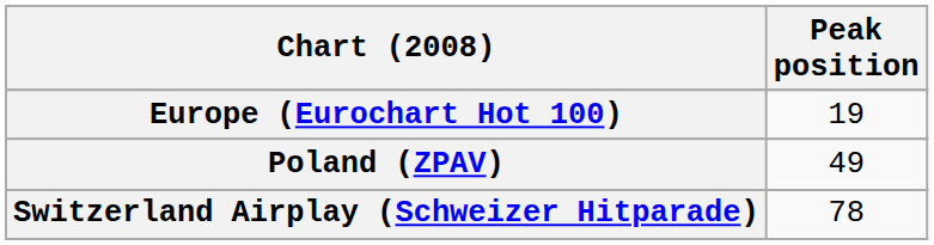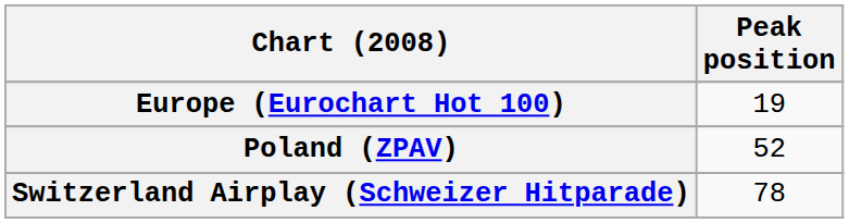Poland (ZPAV) | Peak position: 49 -> 52
